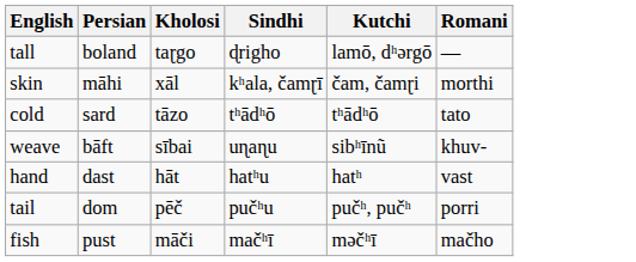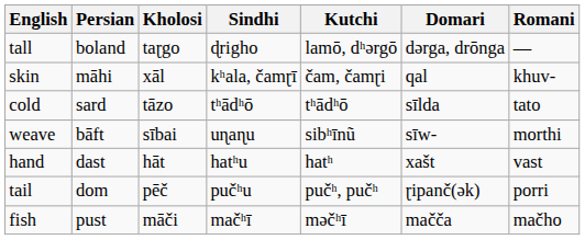+ column: Domari | dərga, drōnga | qal | sīlda | sīw- | xašt | ɽipanč(ək) | mačča
skin | Romani: morthi -> khuv-
weave | Romani: khuv- -> morthi
